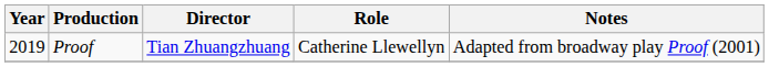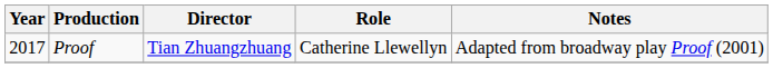Proof | Year: 2019 -> 2017
